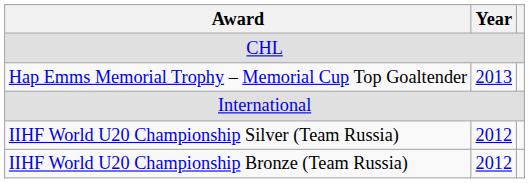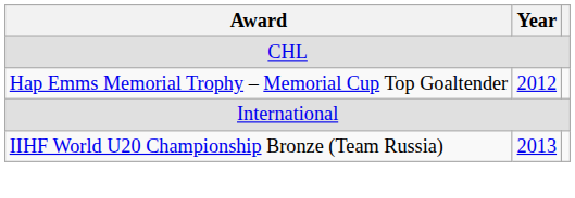Hap Emms Memorial Trophy – Memorial Cup Top Goaltender | Year: 2013 -> 2012
- row: IIHF World U20 Championship Silver (Team Russia) | 2012
IIHF World U20 Championship Bronze (Team Russia) | Year: 2012 -> 2013
